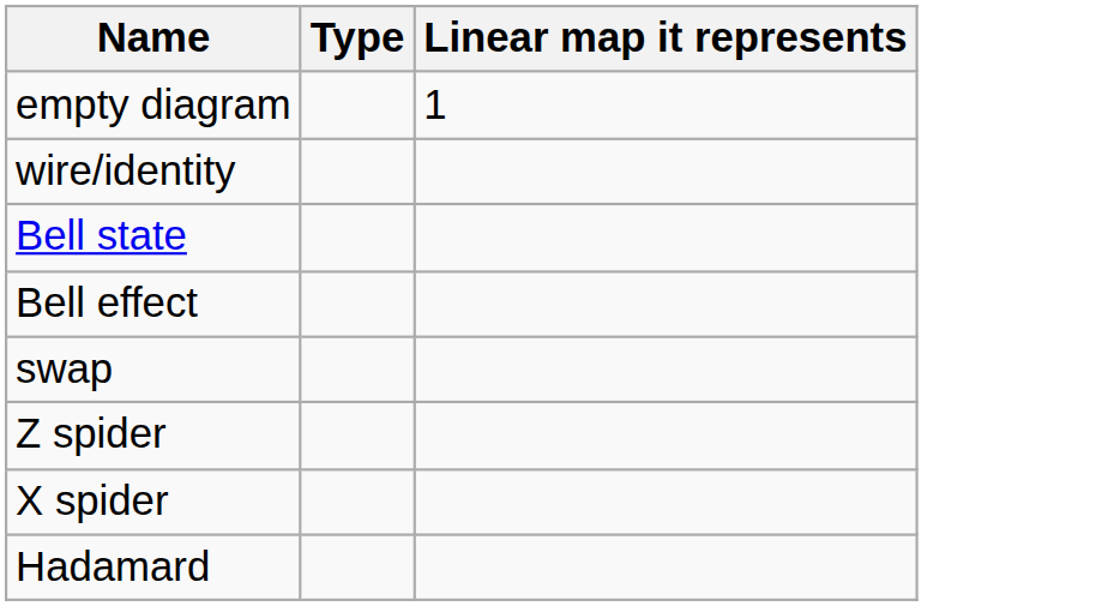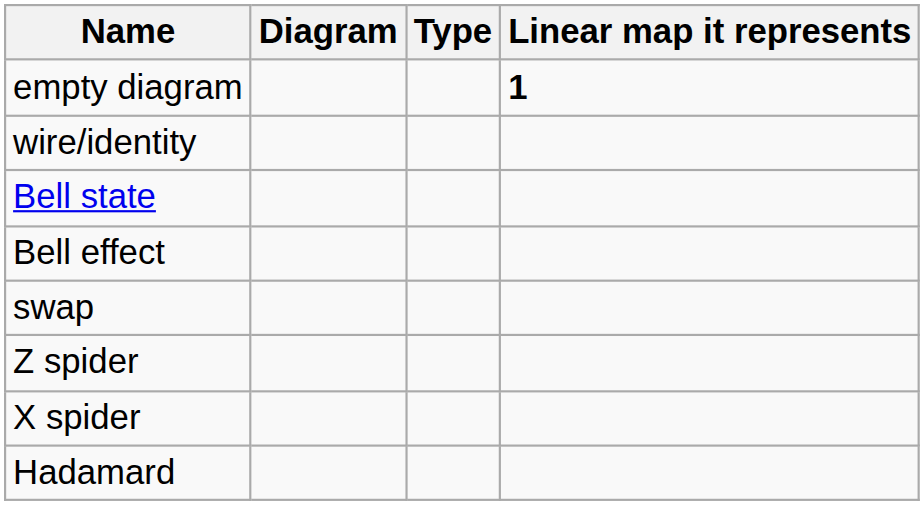+ column: Diagram
empty diagram | Linear map it represents: normal -> bold
